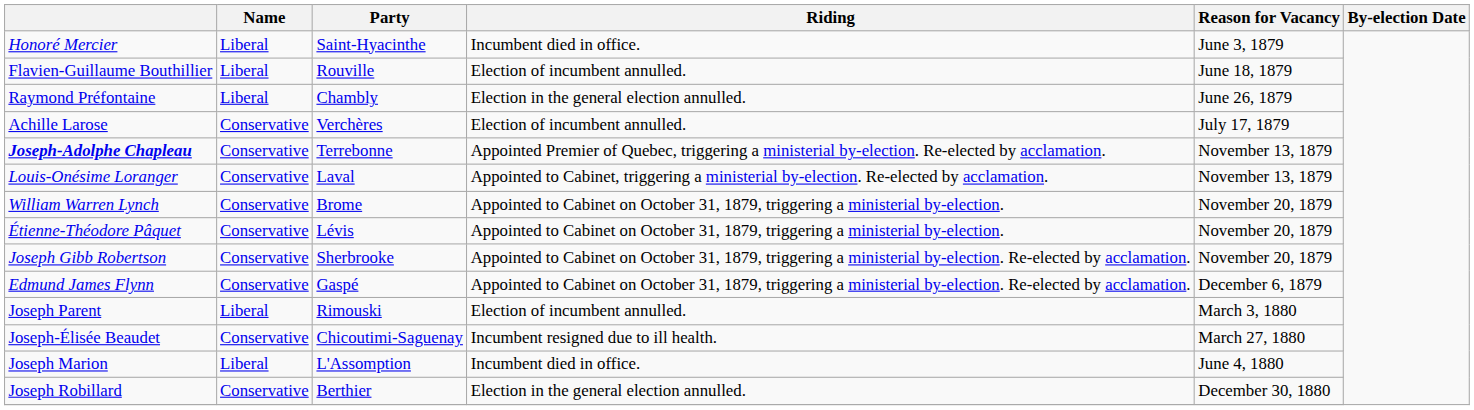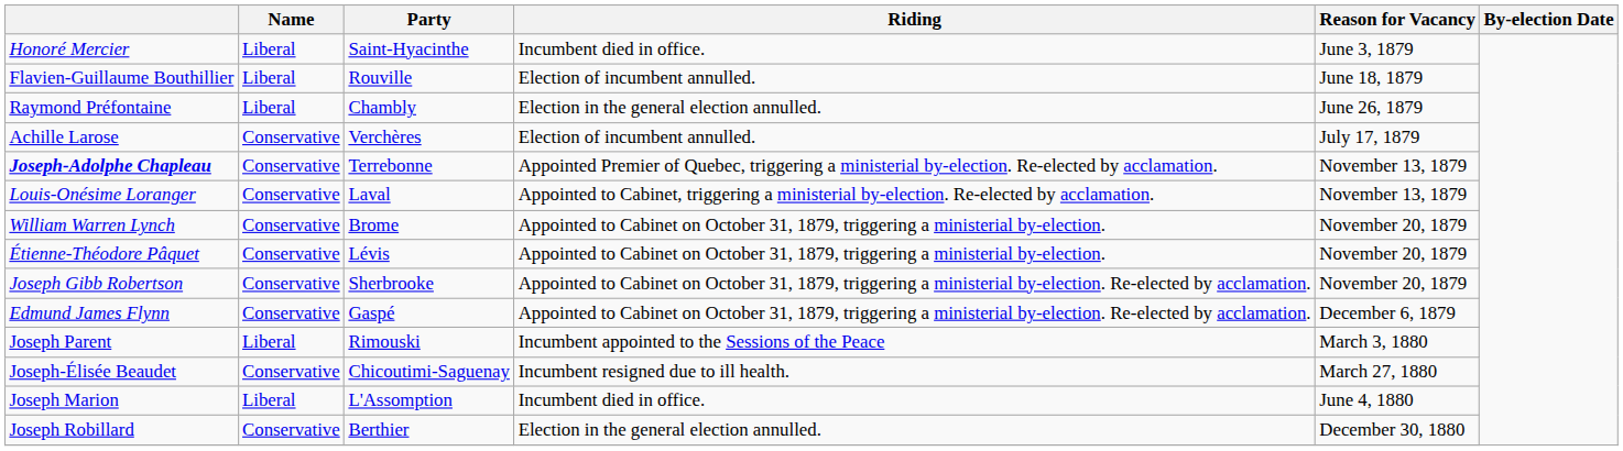Joseph Parent | Riding: Election of incumbent annulled. -> Incumbent appointed to the Sessions of the Peace
